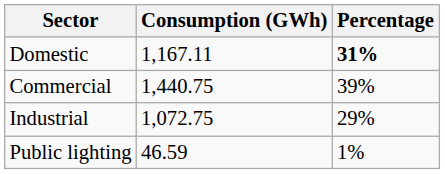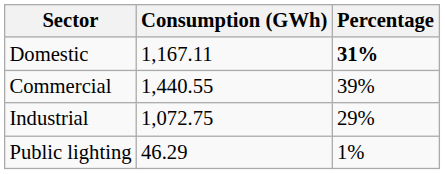Commercial | Consumption (GWh): 1,440.75 -> 1,440.55
Public lighting | Consumption (GWh): 46.59 -> 46.29
